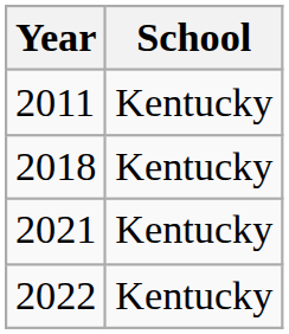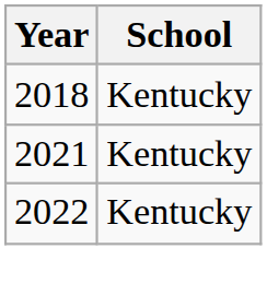- row: 2011 | Kentucky
